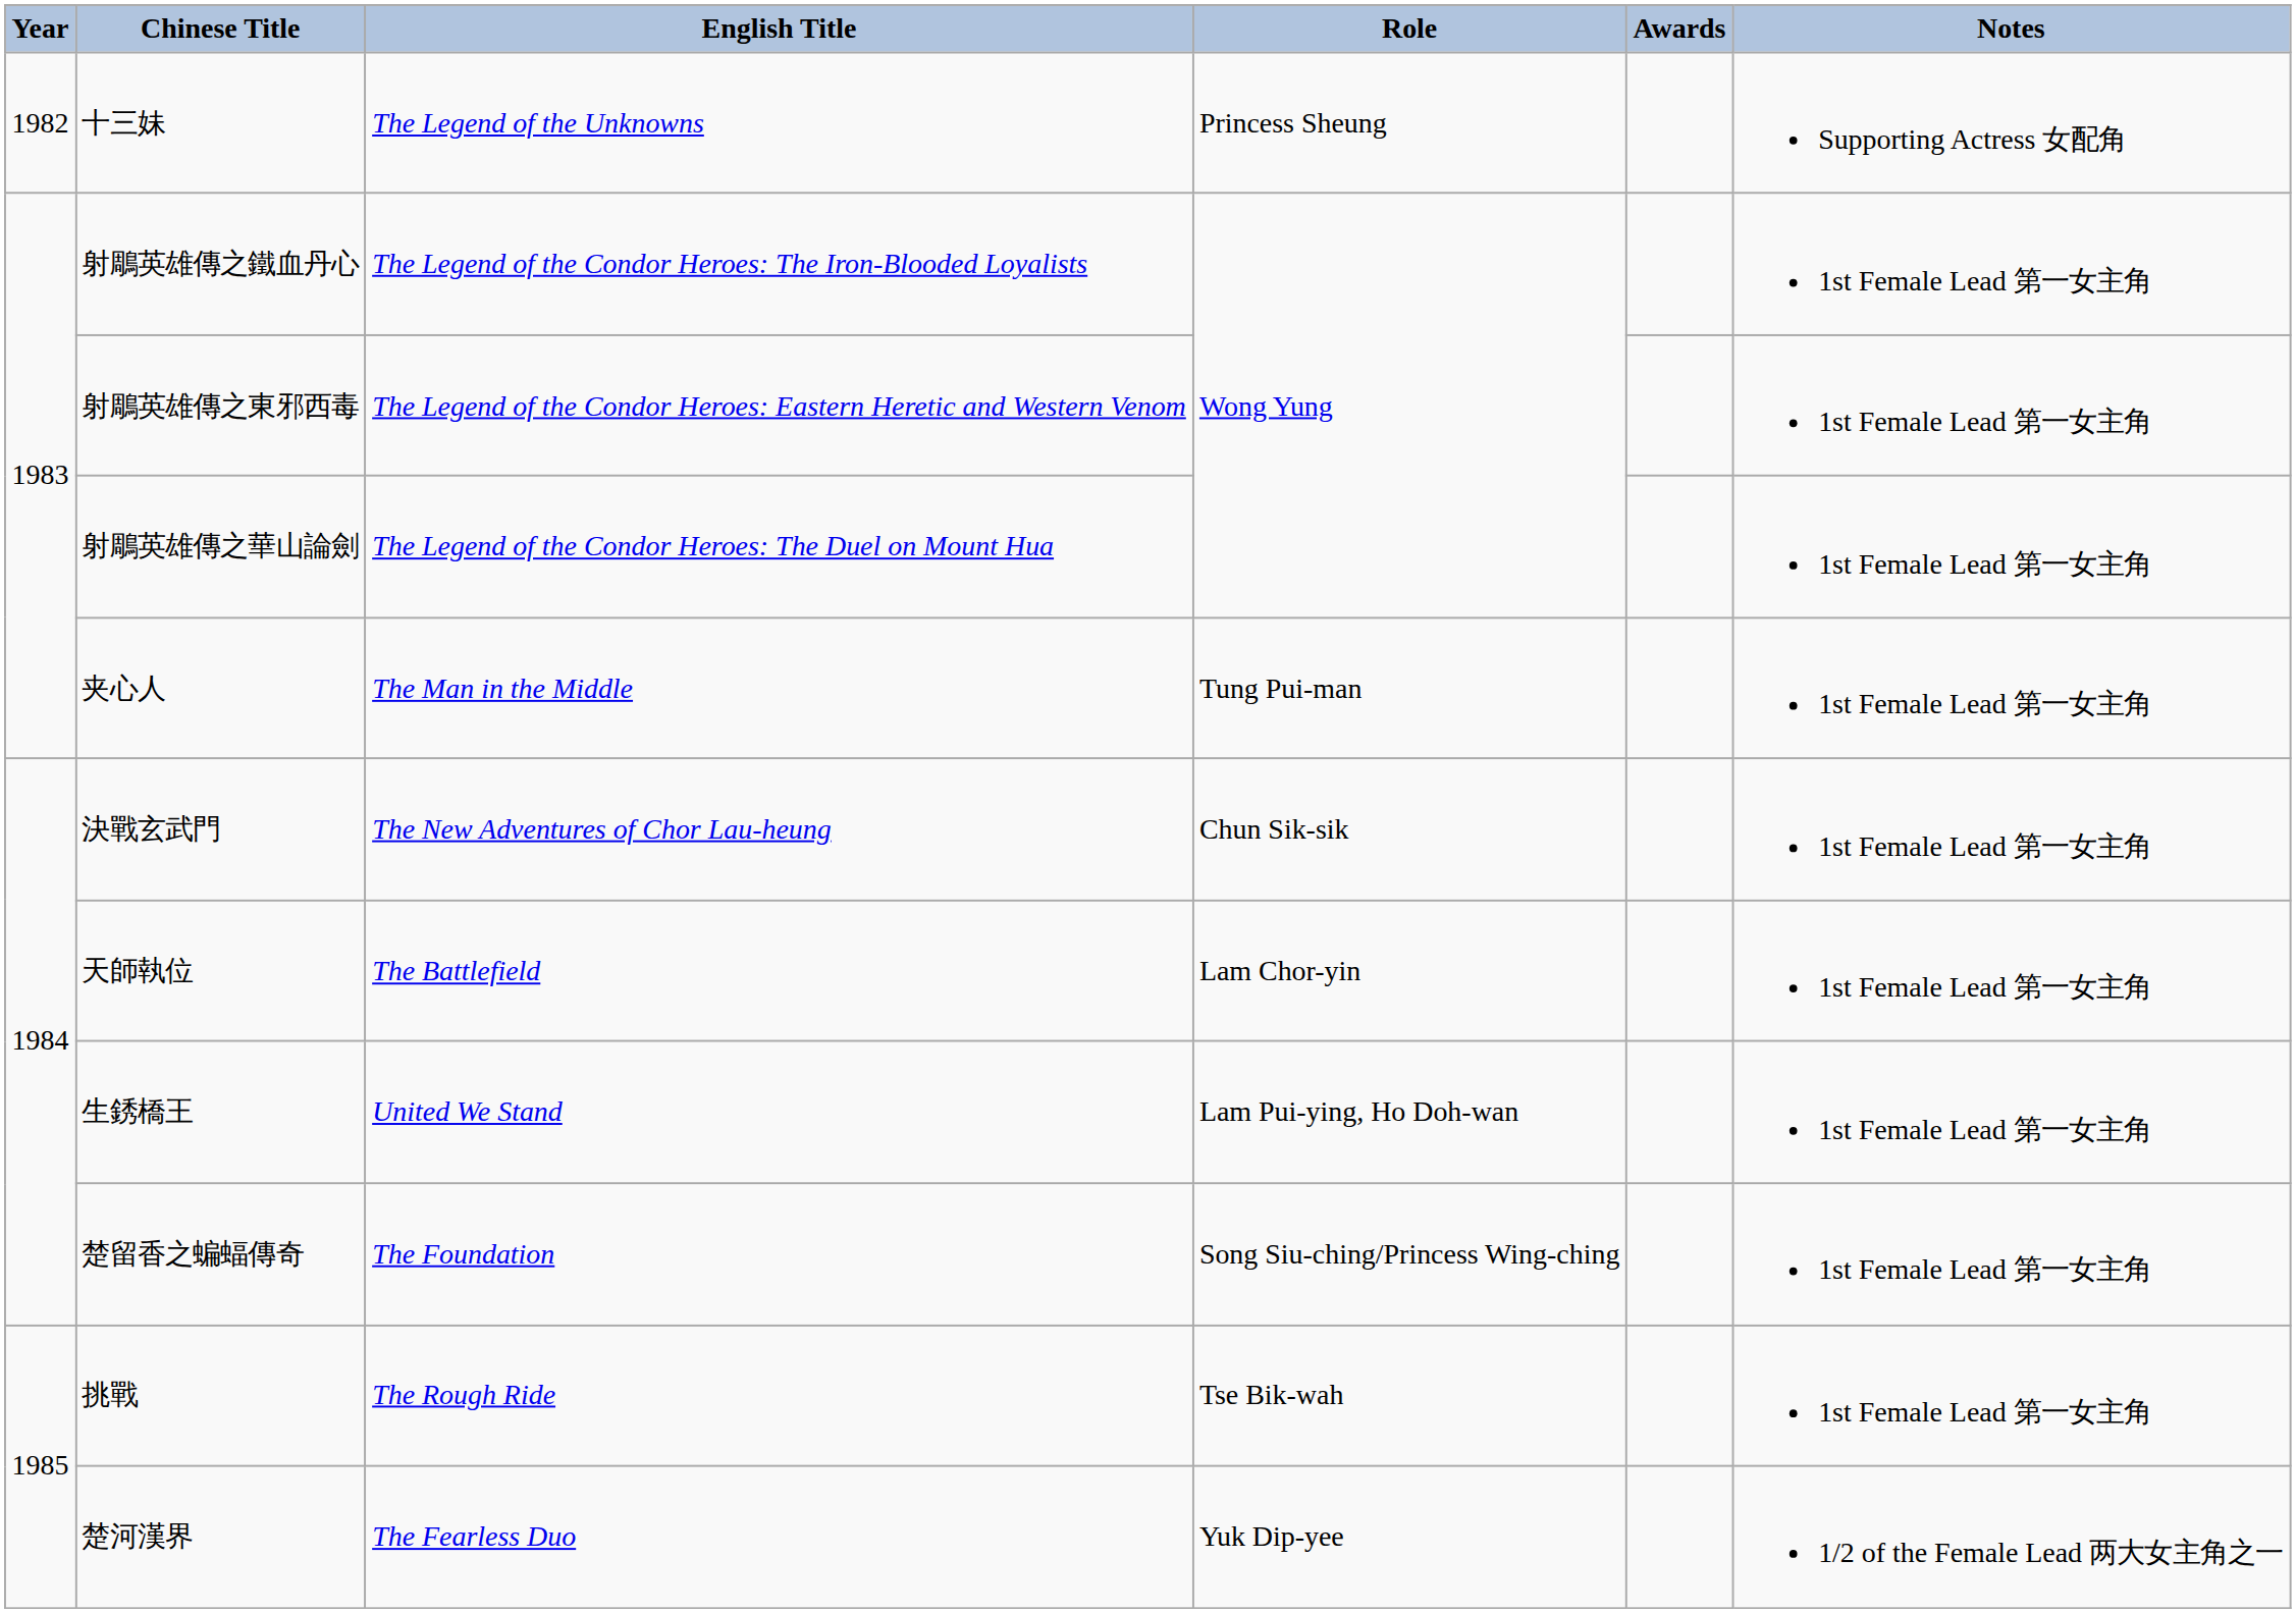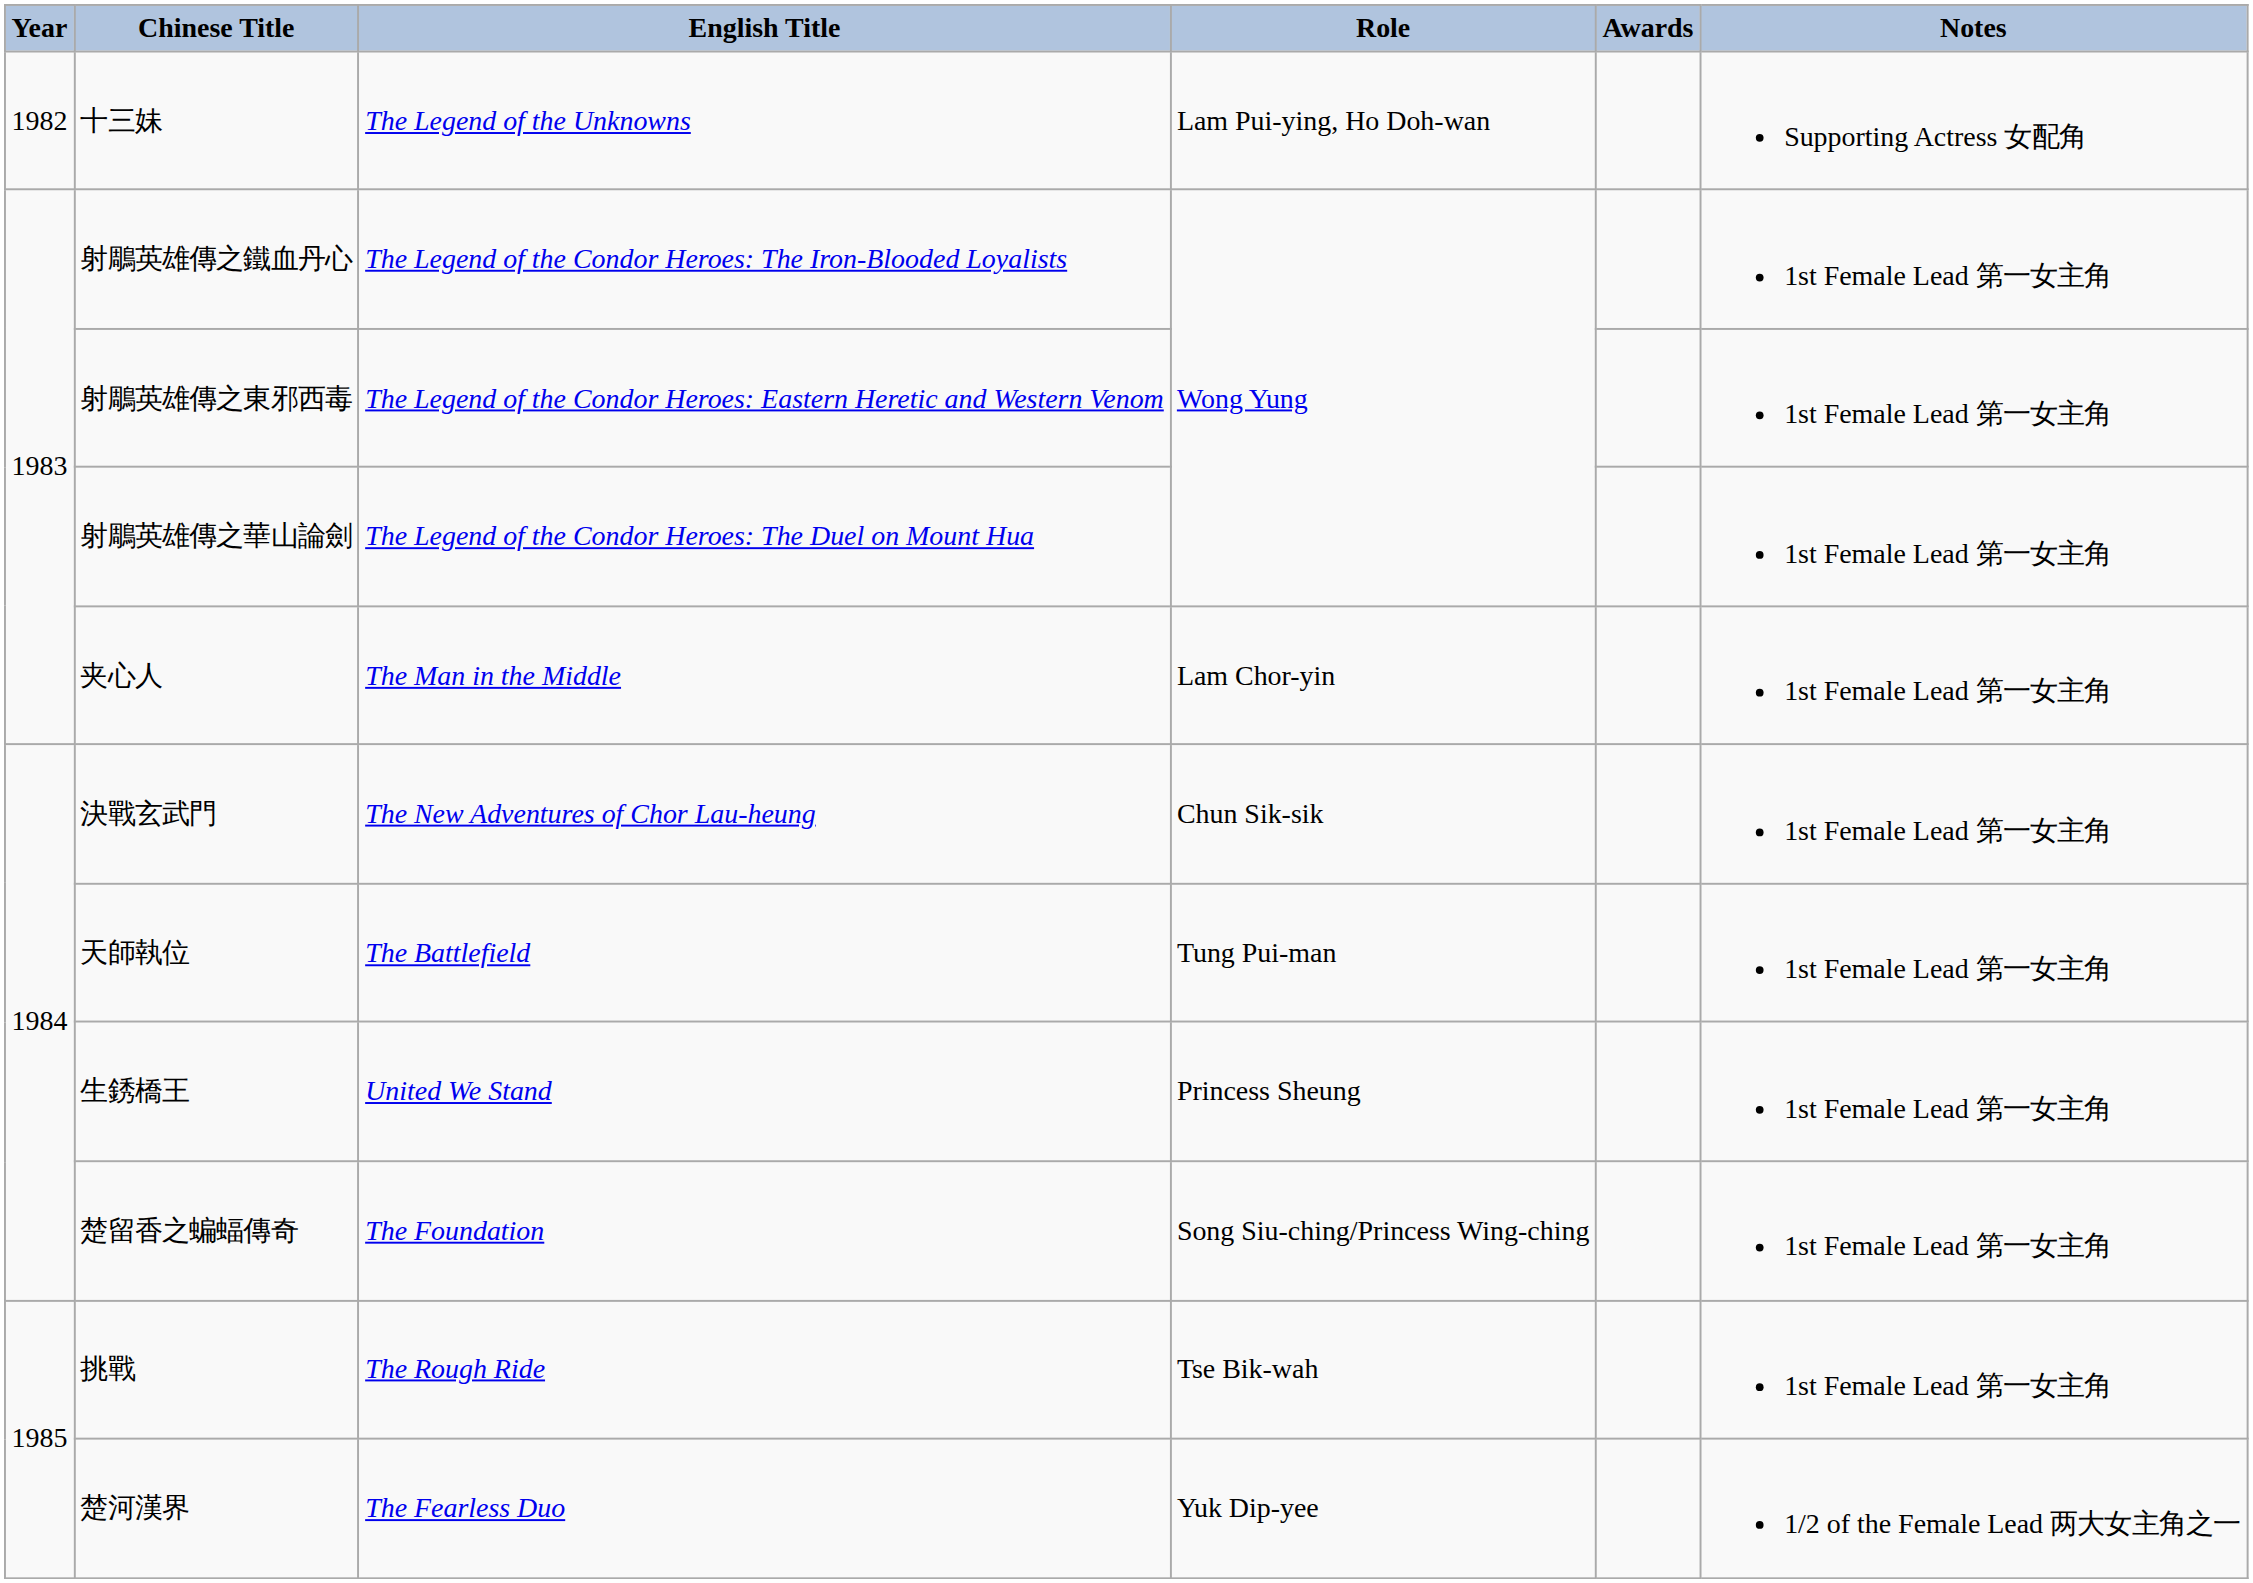十三妹 | Role: Princess Sheung -> Lam Pui-ying, Ho Doh-wan
夹心人 | Role: Tung Pui-man -> Lam Chor-yin
天師執位 | Role: Lam Chor-yin -> Tung Pui-man
生銹橋王 | Role: Lam Pui-ying, Ho Doh-wan -> Princess Sheung
